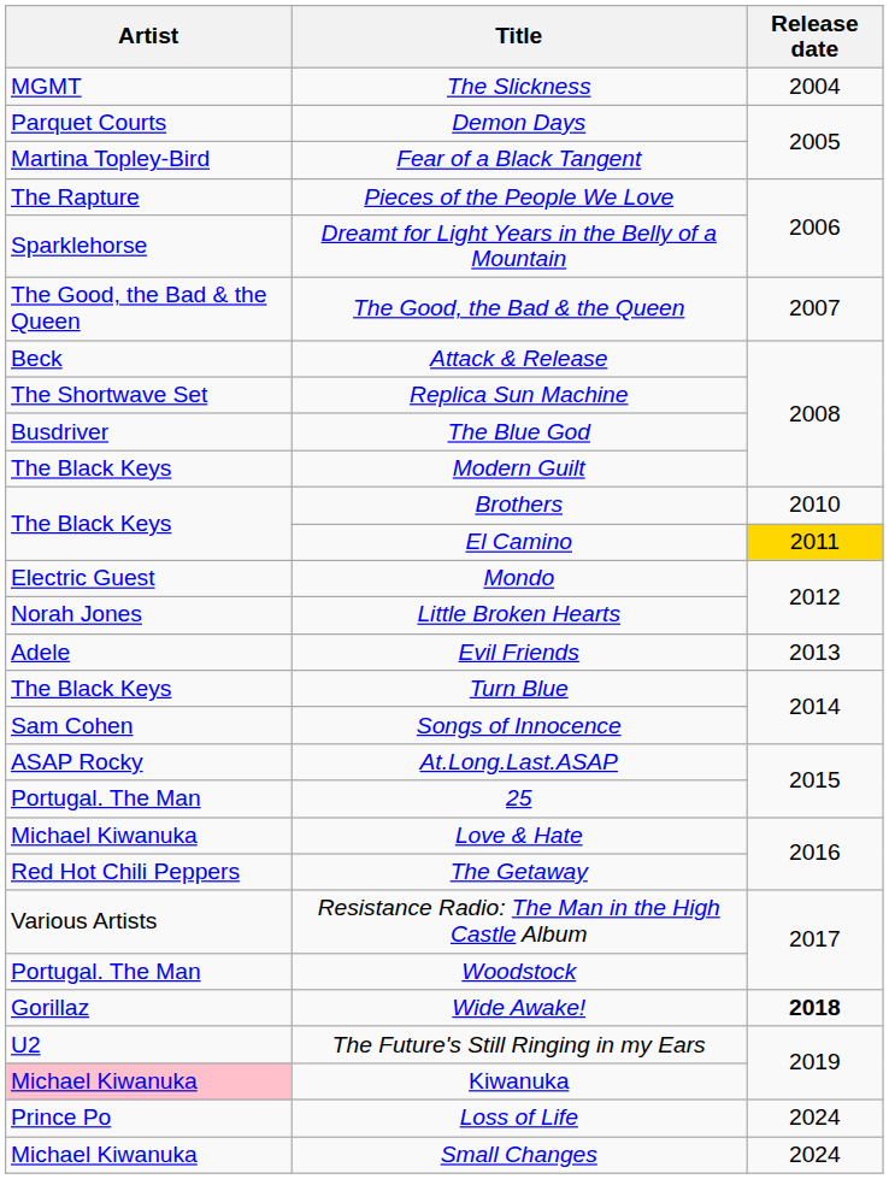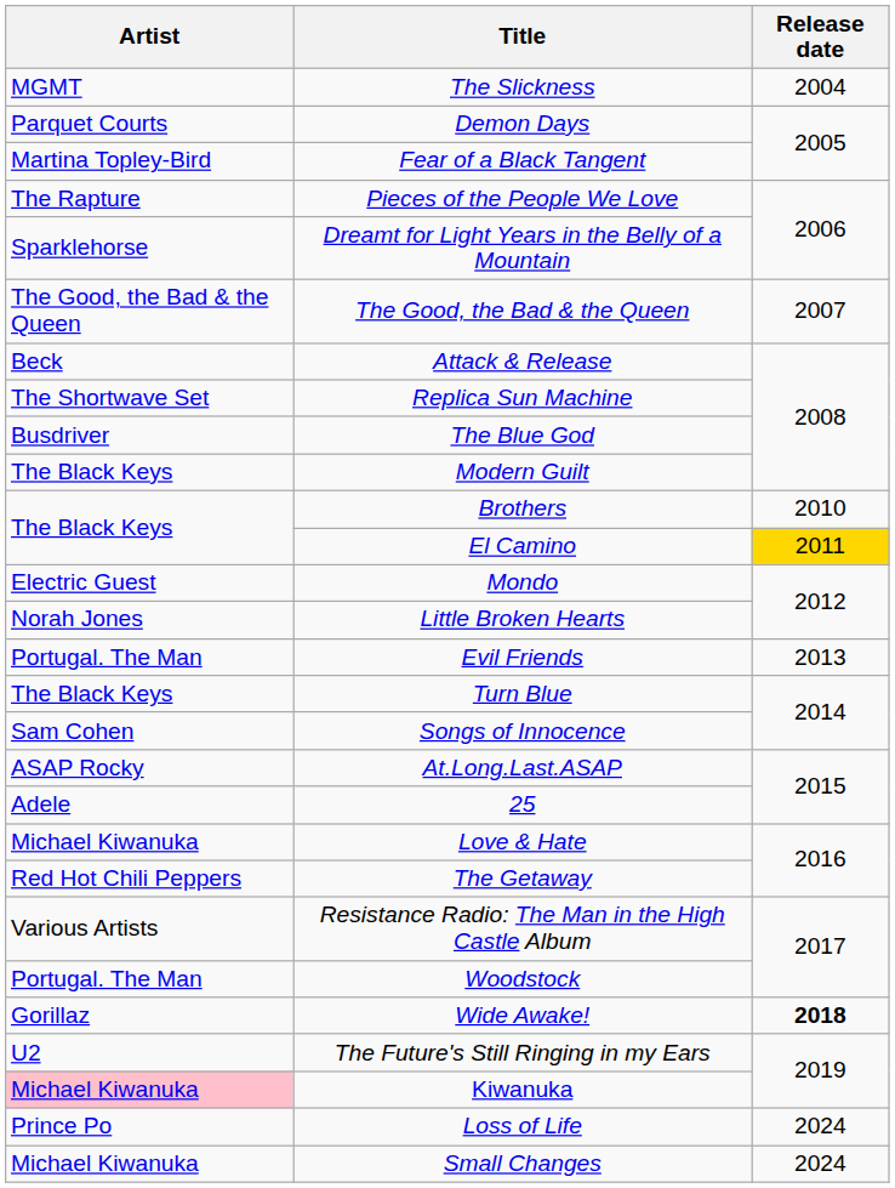Evil Friends | Artist: Adele -> Portugal. The Man
25 | Artist: Portugal. The Man -> Adele
